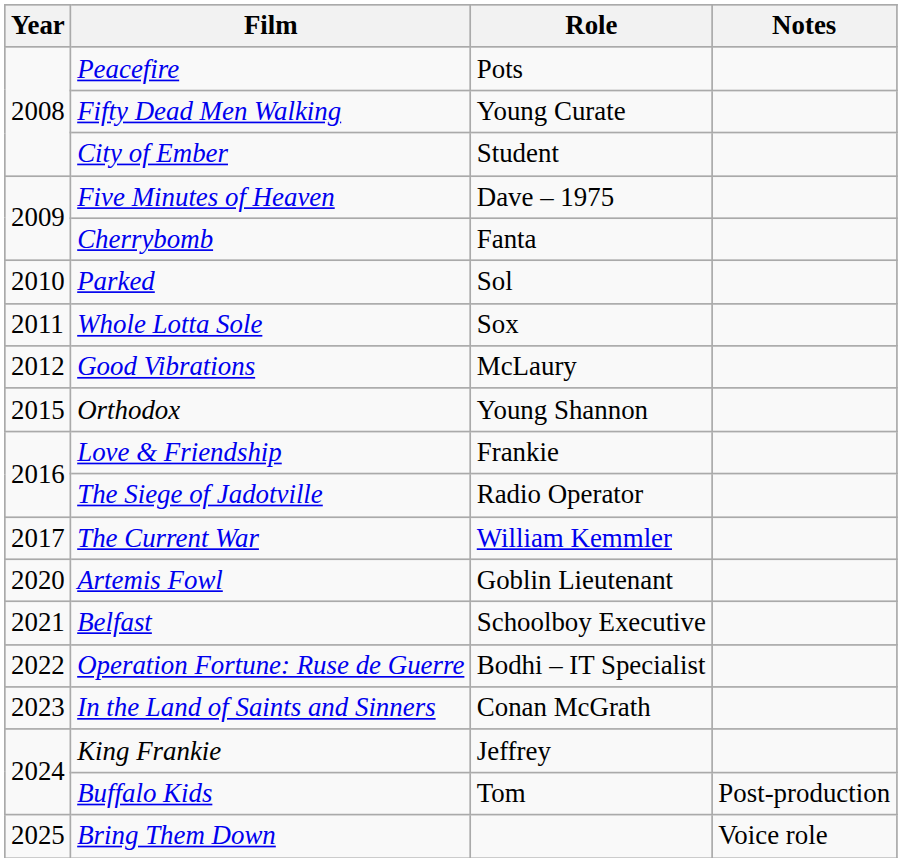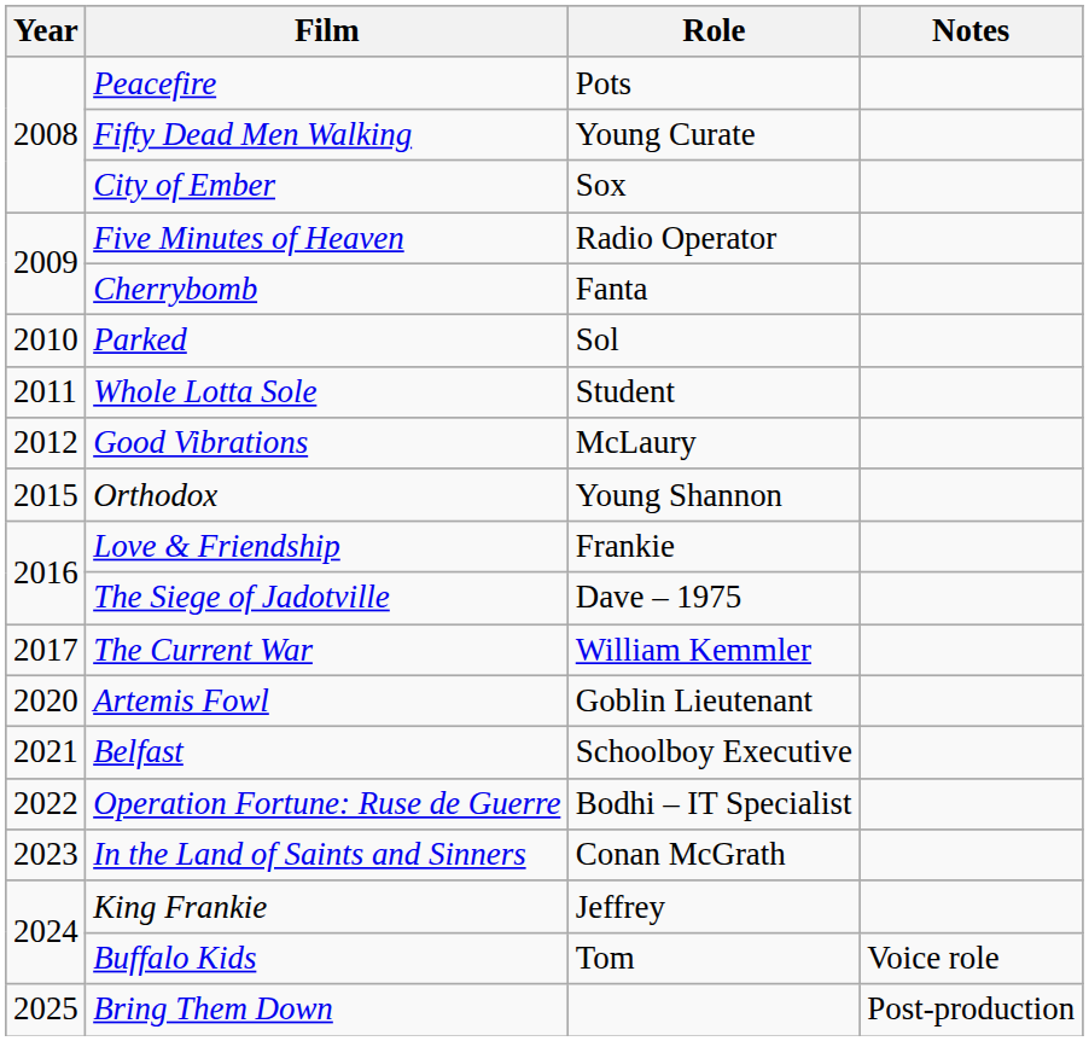City of Ember | Role: Student -> Sox
Five Minutes of Heaven | Role: Dave – 1975 -> Radio Operator
Whole Lotta Sole | Role: Sox -> Student
The Siege of Jadotville | Role: Radio Operator -> Dave – 1975
Buffalo Kids | Notes: Post-production -> Voice role
Bring Them Down | Notes: Voice role -> Post-production
